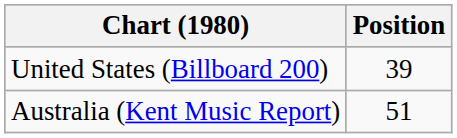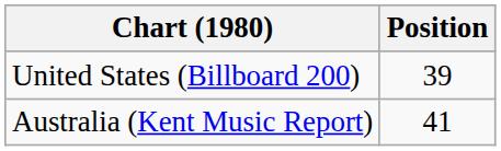Australia (Kent Music Report) | Position: 51 -> 41
